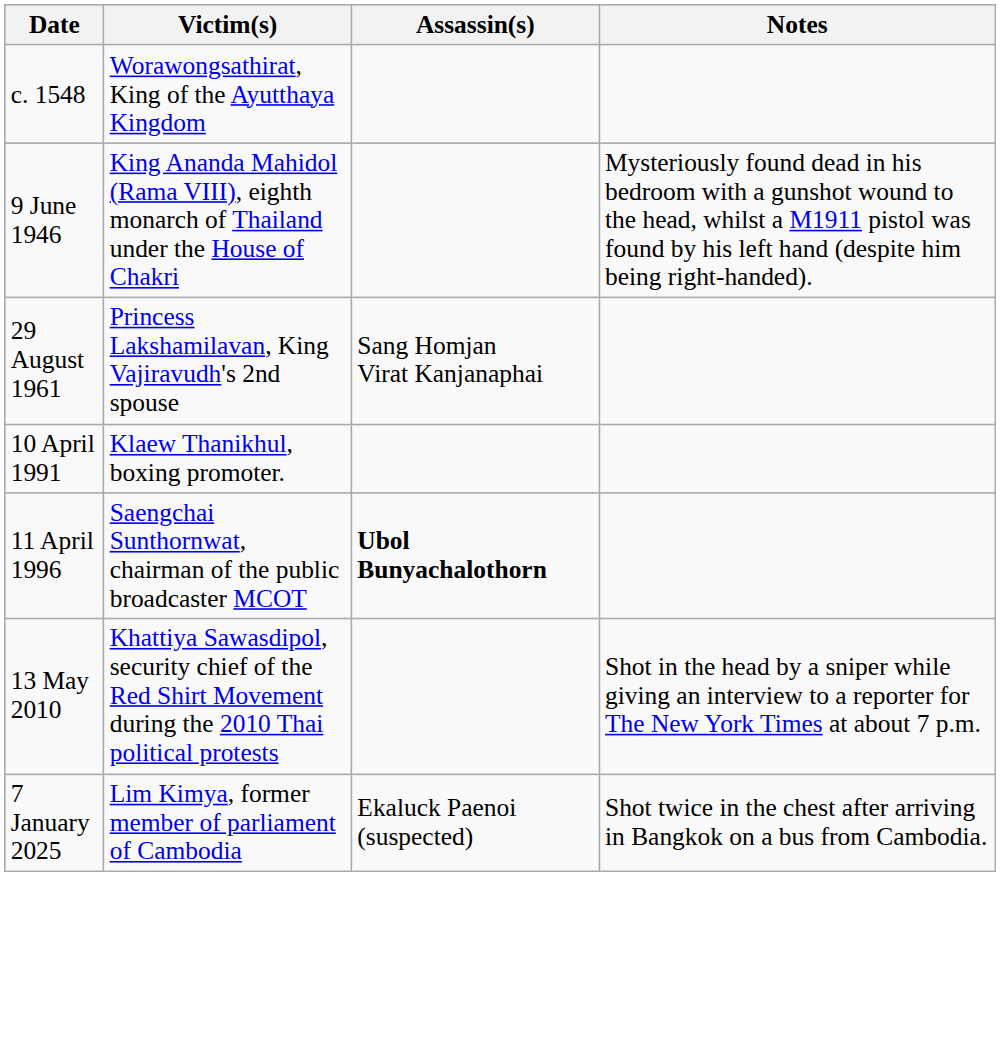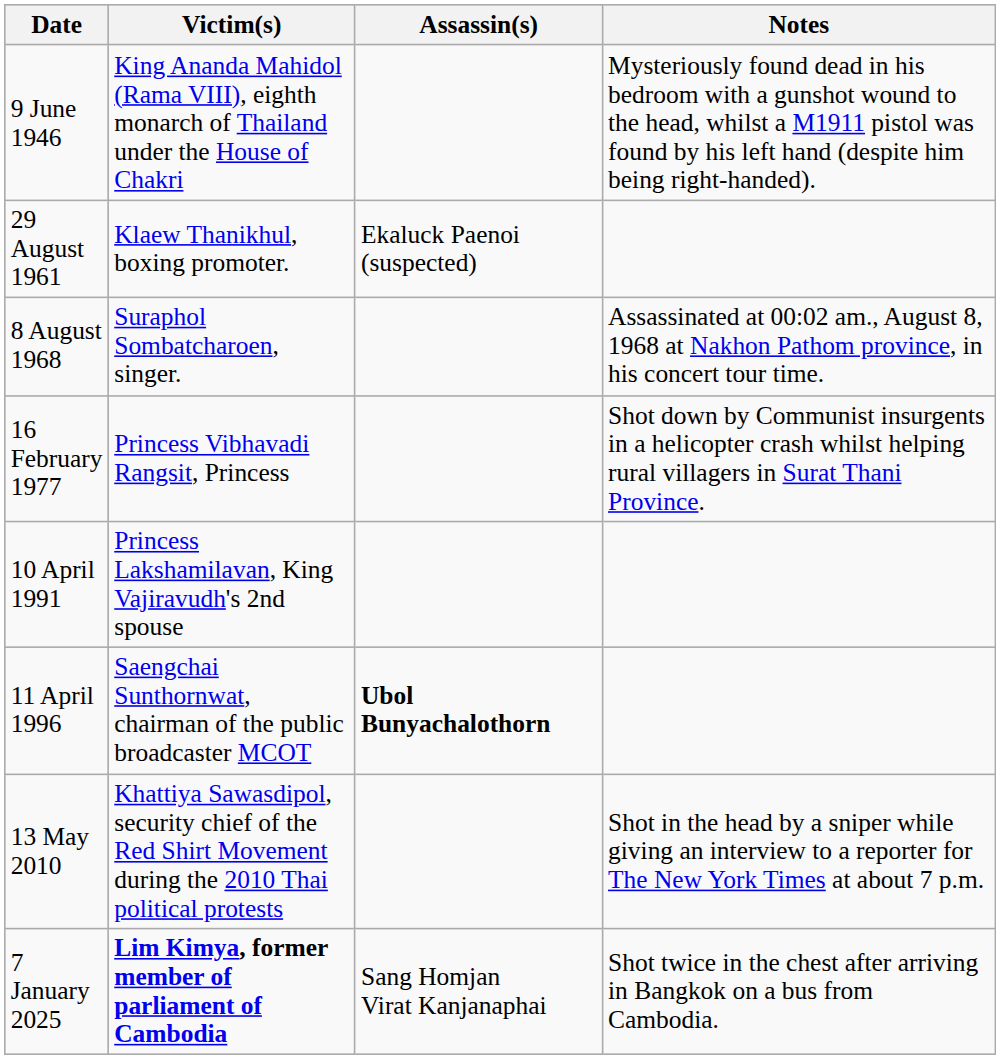- row: c. 1548 | Worawongsathirat, King of the Ayutthaya Kingdom
29 August 1961 | Victim(s): Princess Lakshamilavan, King Vajiravudh's 2nd spouse -> Klaew Thanikhul, boxing promoter.
29 August 1961 | Assassin(s): Sang Homjan Virat Kanjanaphai -> Ekaluck Paenoi (suspected)
+ row: 8 August 1968 | Suraphol Sombatcharoen, singer. | Assassinated at 00:02 am., August 8, 1968 at Nakhon Pathom province, in his concert tour time.
+ row: 16 February 1977 | Princess Vibhavadi Rangsit, Princess | Shot down by Communist insurgents in a helicopter crash whilst helping rural villagers in Surat Thani Province.
10 April 1991 | Victim(s): Klaew Thanikhul, boxing promoter. -> Princess Lakshamilavan, King Vajiravudh's 2nd spouse
7 January 2025 | Victim(s): normal -> bold
7 January 2025 | Assassin(s): Ekaluck Paenoi (suspected) -> Sang Homjan Virat Kanjanaphai
